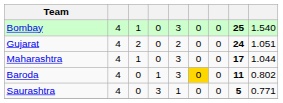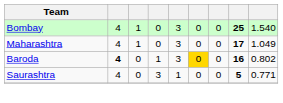- row: Gujarat | 4 | 2 | 0 | 2 | 0 | 0 | 24 | 1.051
Maharashtra | column 9: 1.044 -> 1.049
Baroda | column 2: normal -> bold
Baroda | column 8: 11 -> 16
